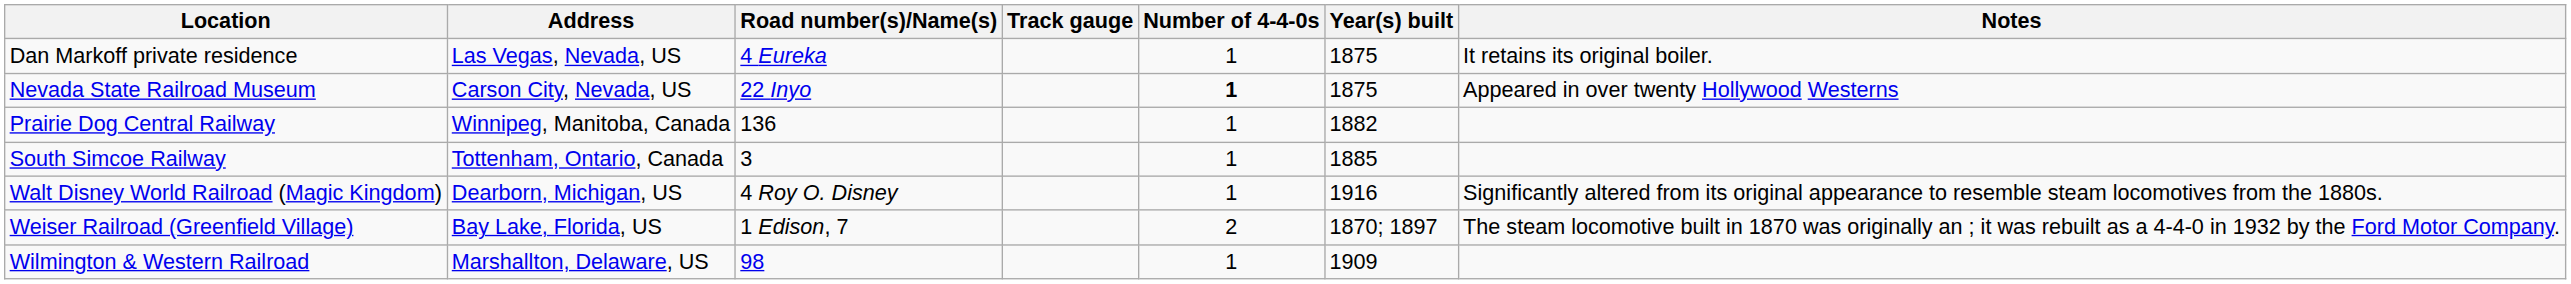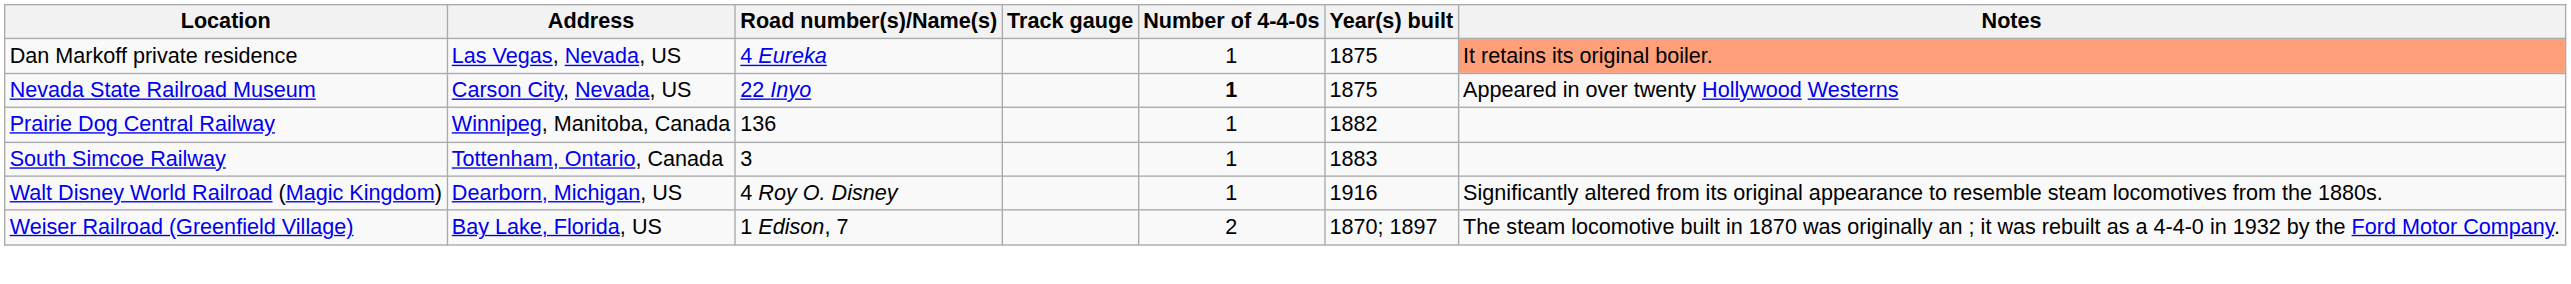Dan Markoff private residence | Notes: no background -> lightsalmon background
South Simcoe Railway | Year(s) built: 1885 -> 1883
- row: Wilmington & Western Railroad | Marshallton, Delaware, US | 98 | 1 | 1909
